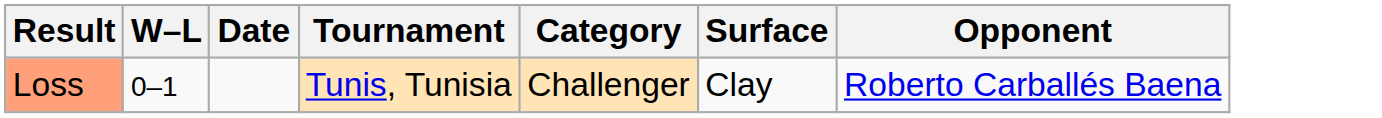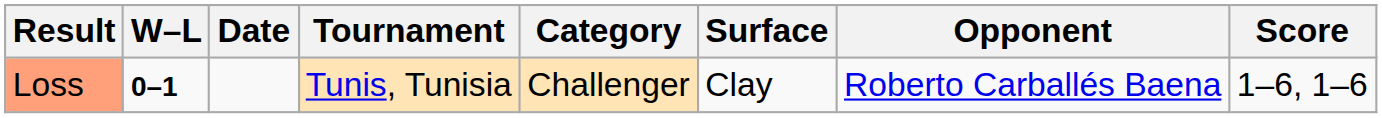+ column: Score | 1–6, 1–6
Loss | W–L: normal -> bold
